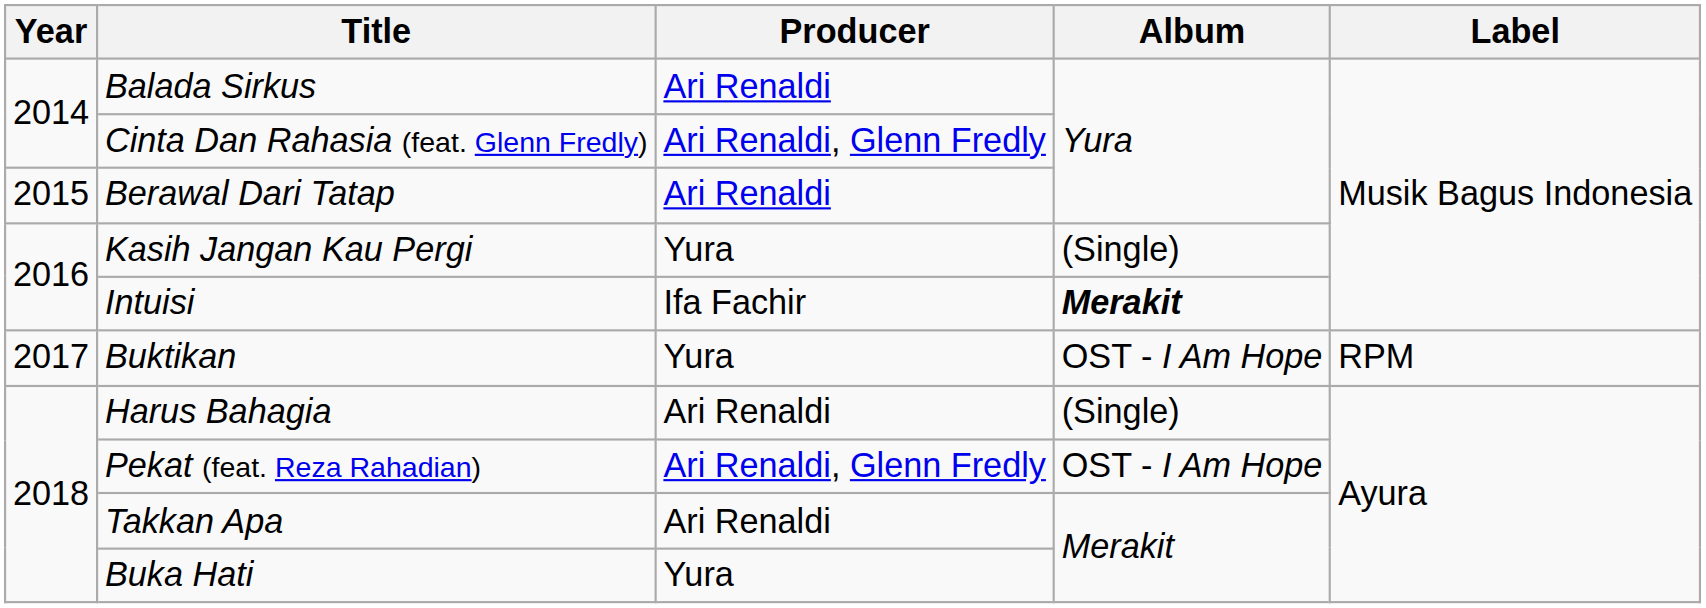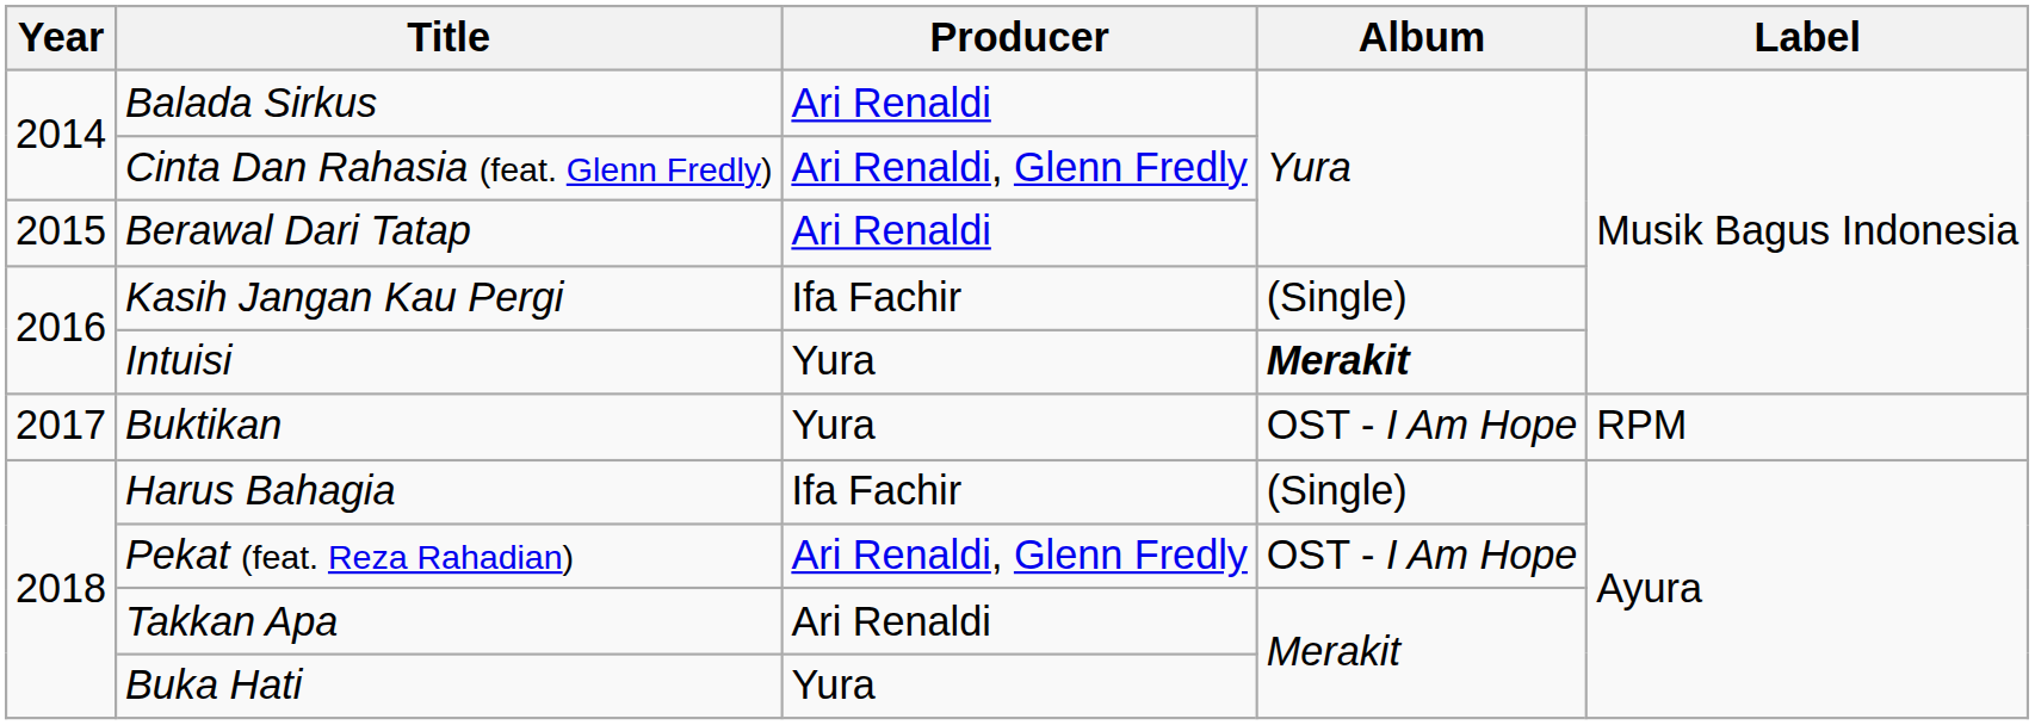Kasih Jangan Kau Pergi | Producer: Yura -> Ifa Fachir
Intuisi | Producer: Ifa Fachir -> Yura
Harus Bahagia | Producer: Ari Renaldi -> Ifa Fachir
